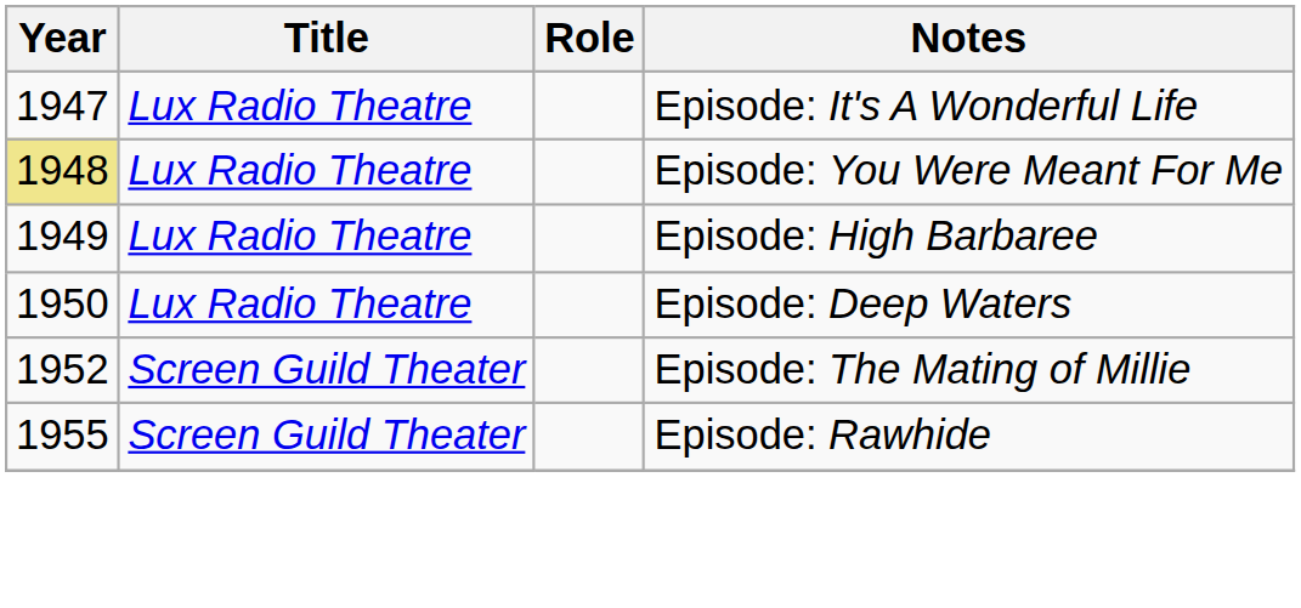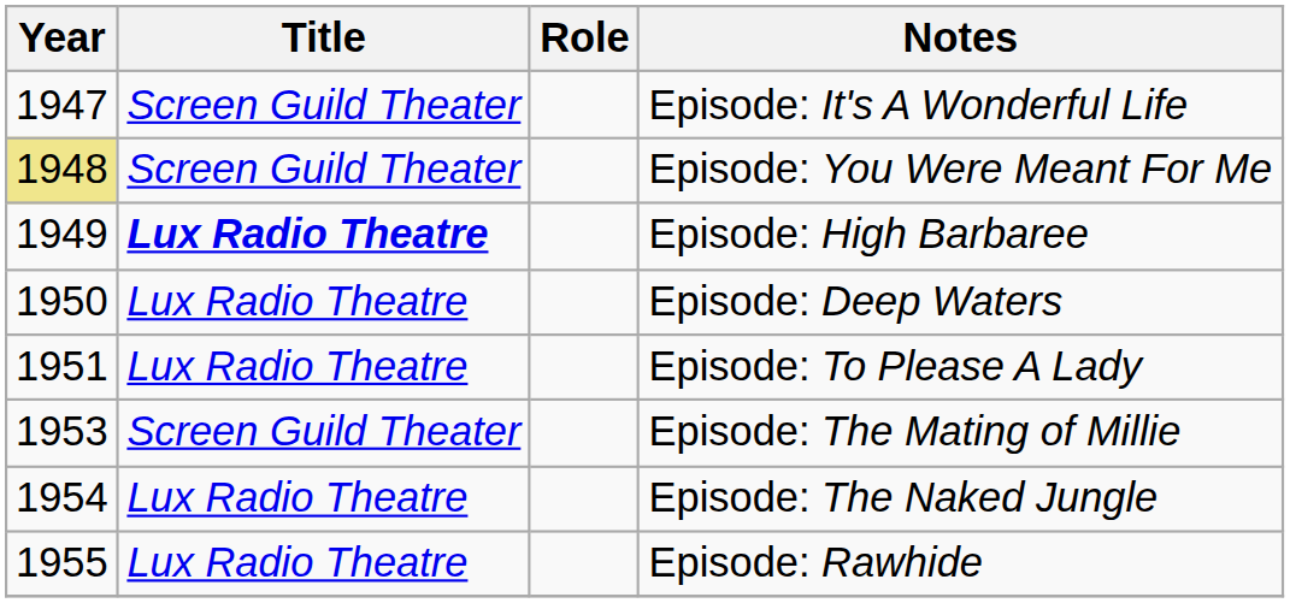Episode: It's A Wonderful Life | Title: Lux Radio Theatre -> Screen Guild Theater
Episode: You Were Meant For Me | Title: Lux Radio Theatre -> Screen Guild Theater
Episode: High Barbaree | Title: normal -> bold
+ row: 1951 | Lux Radio Theatre | Episode: To Please A Lady
Episode: The Mating of Millie | Year: 1952 -> 1953
+ row: 1954 | Lux Radio Theatre | Episode: The Naked Jungle
Episode: Rawhide | Title: Screen Guild Theater -> Lux Radio Theatre
